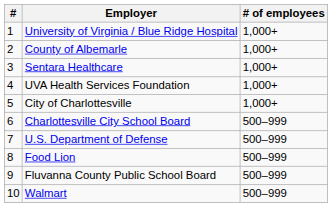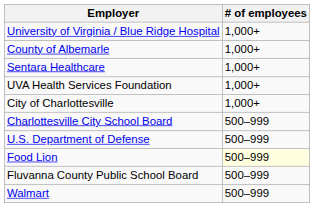- column: # | 1 | 2 | 3 | 4 | 5 | 6 | 7 | 8 | 9 | 10
Food Lion | # of employees: no background -> lightyellow background
